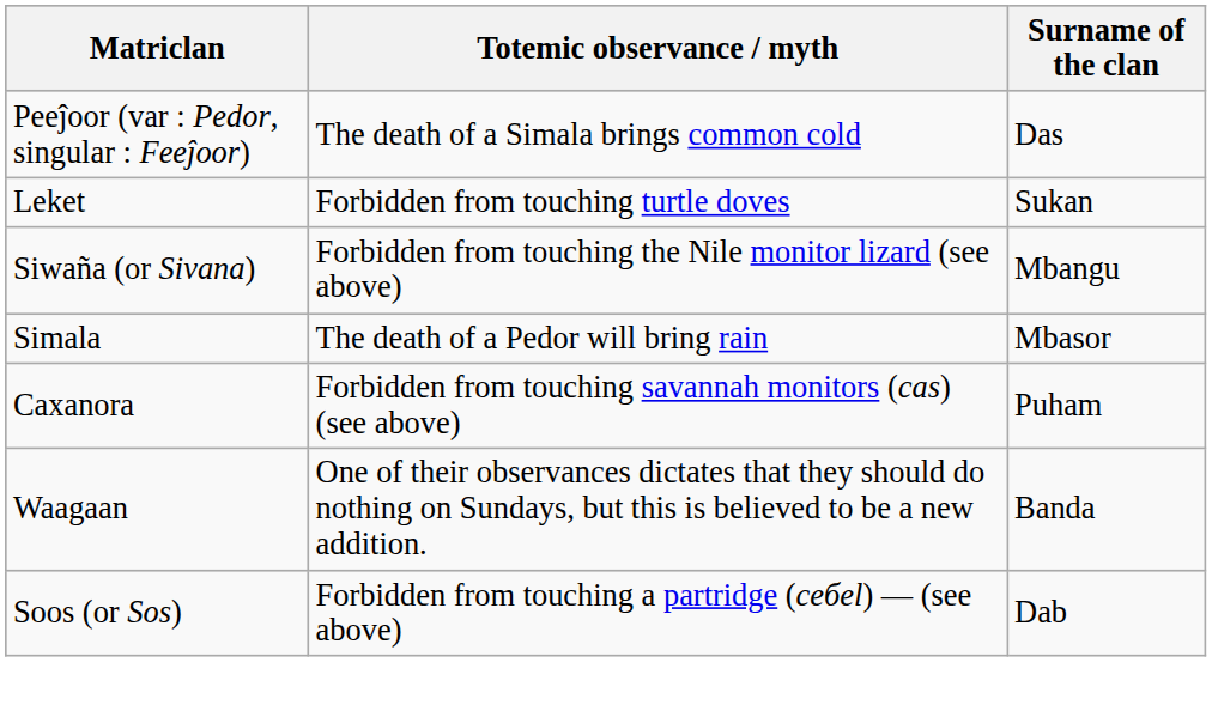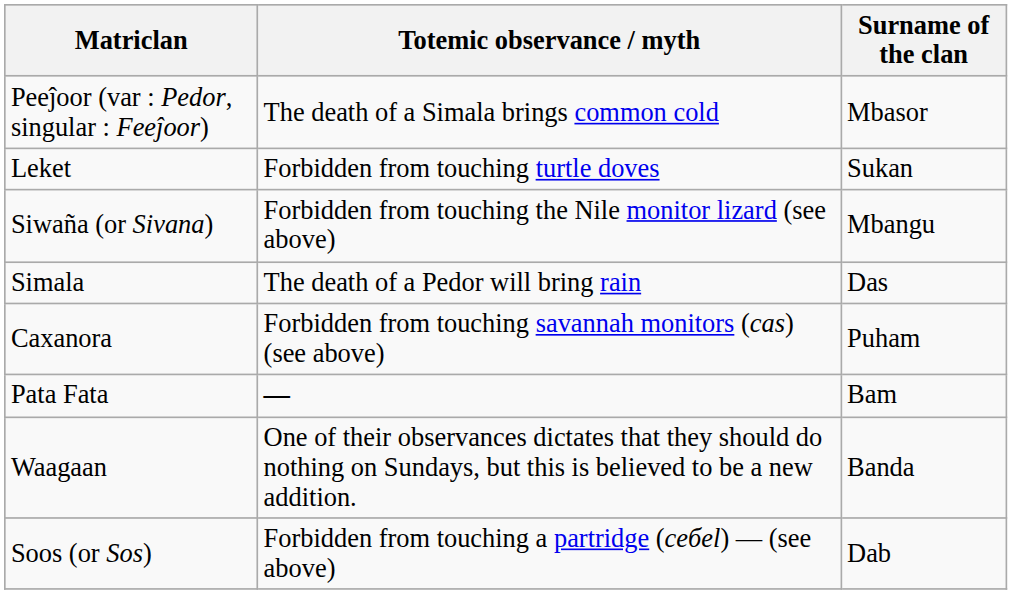Peeĵoor (var : Pedor, singular : Feeĵoor) | Surname of the clan: Das -> Mbasor
Simala | Surname of the clan: Mbasor -> Das
+ row: Pata Fata | — | Bam
